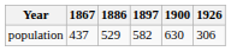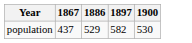- column: 1926 | 306
population | 1900: 630 -> 530
